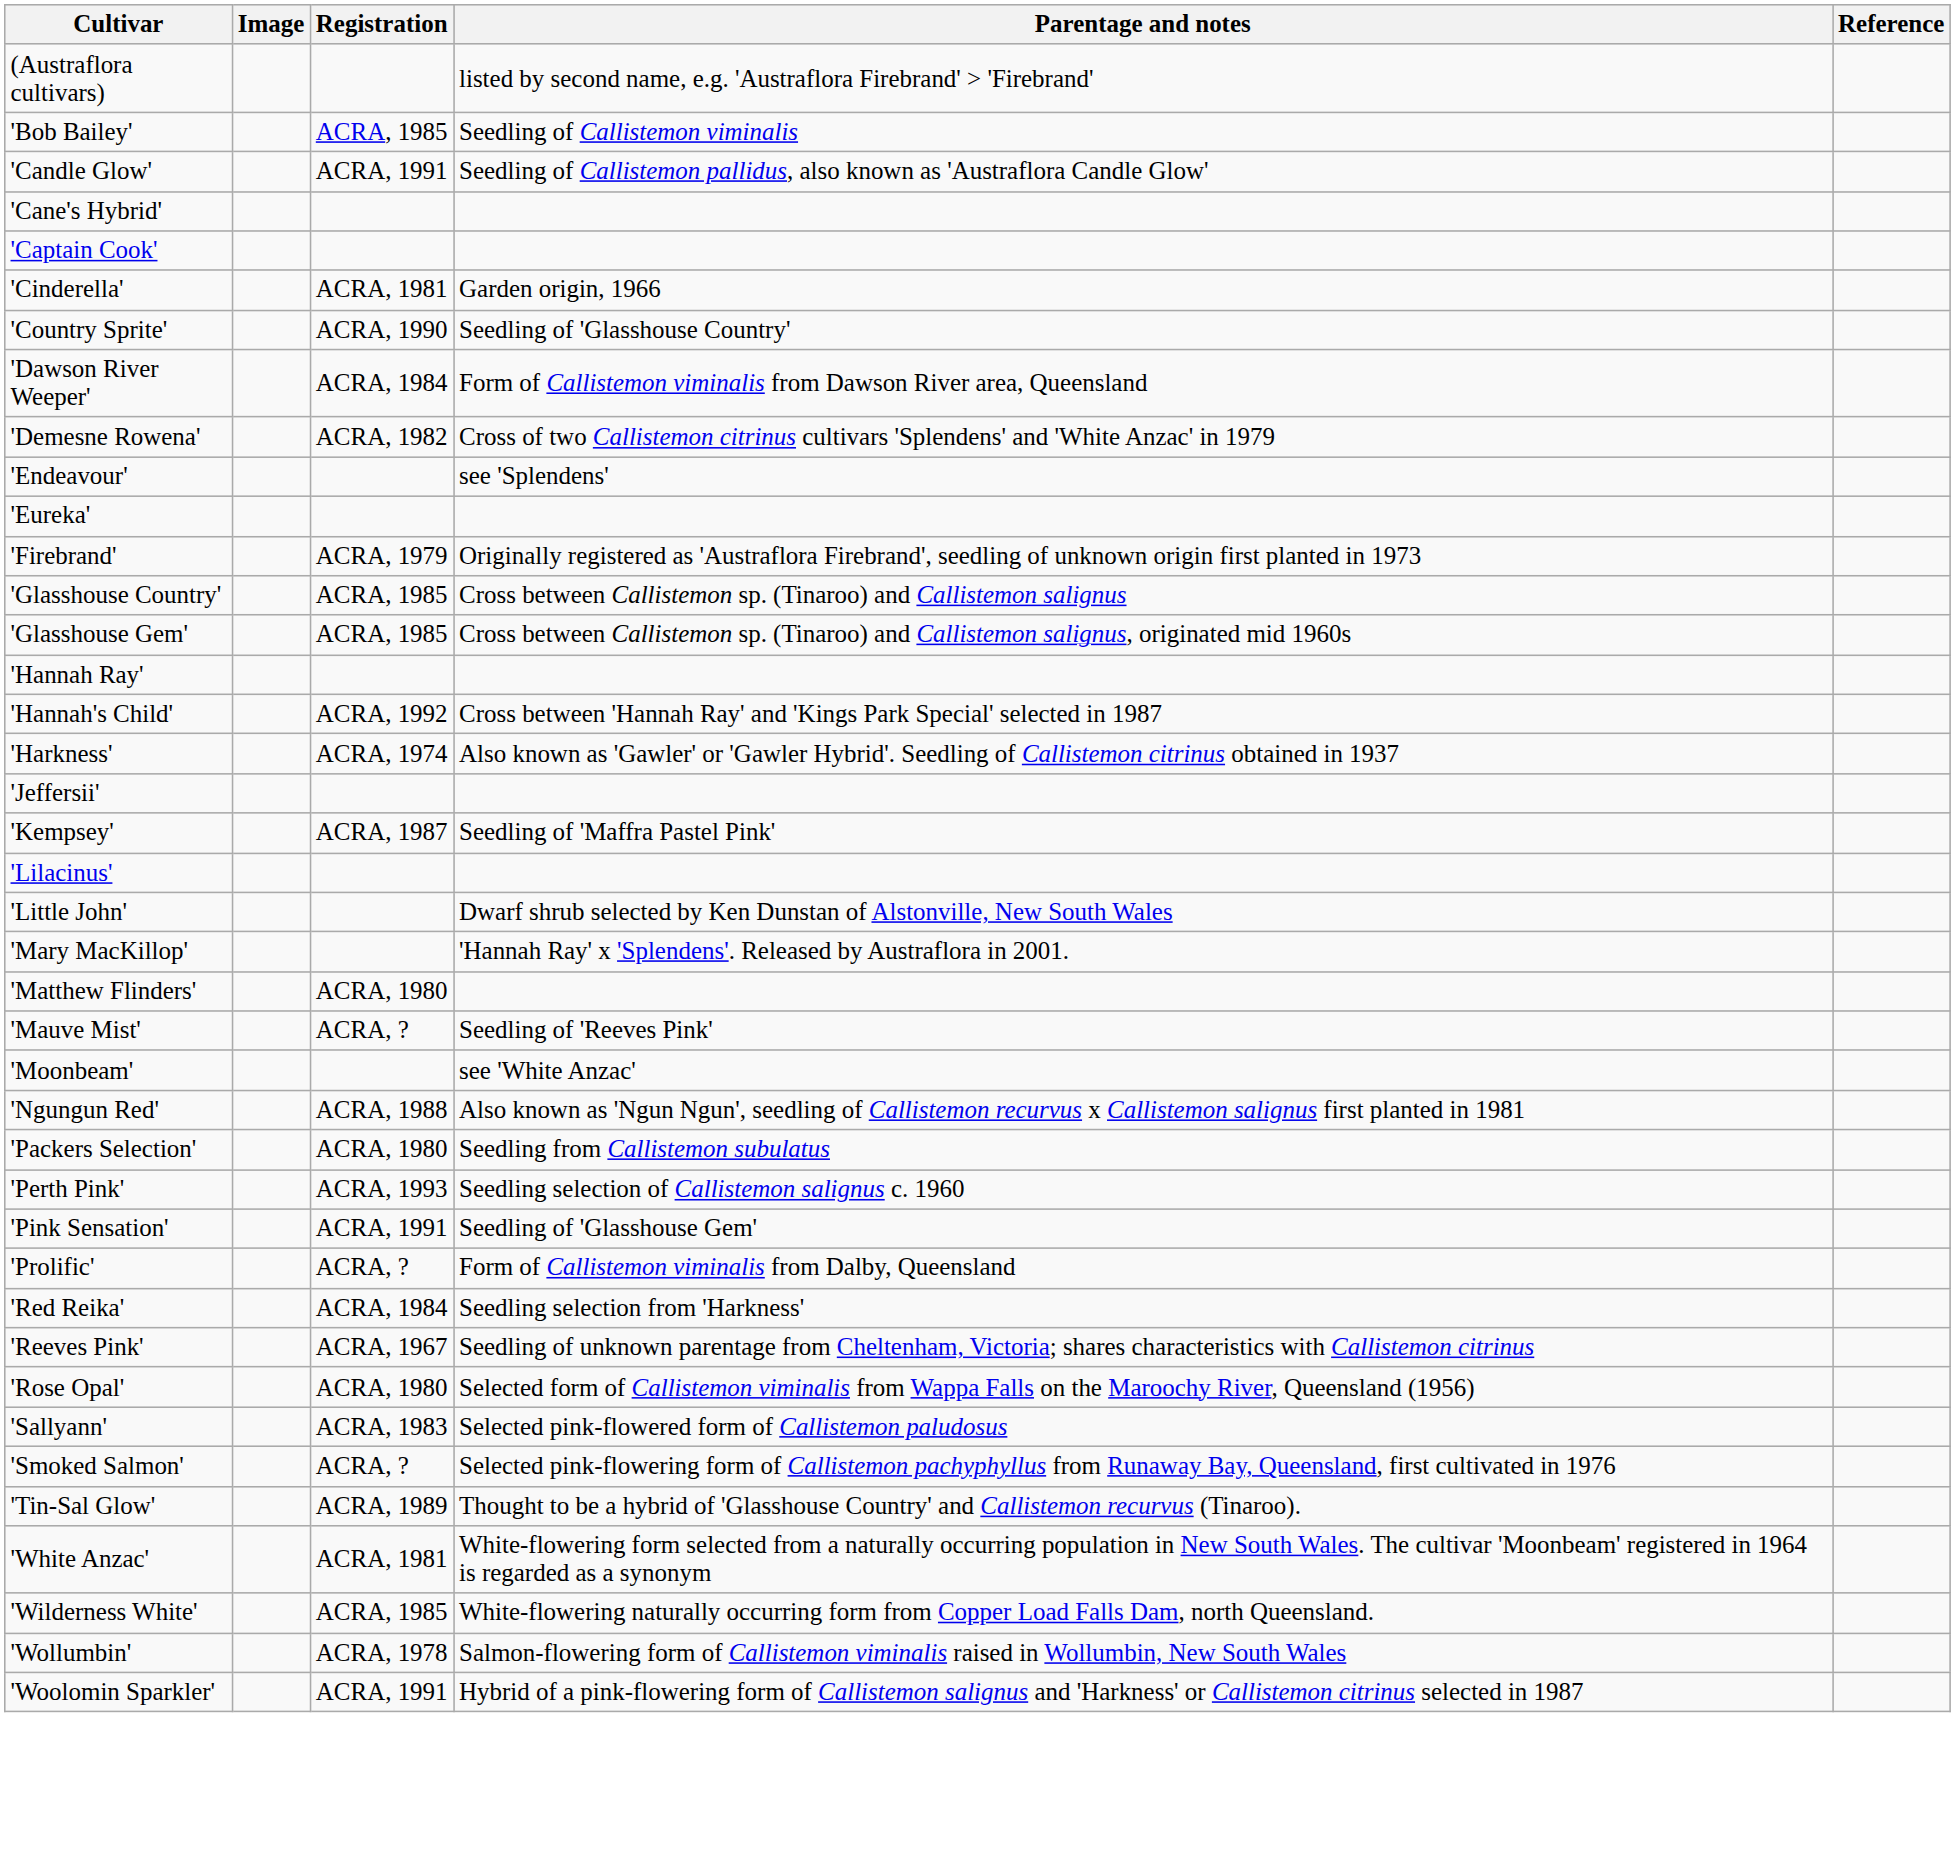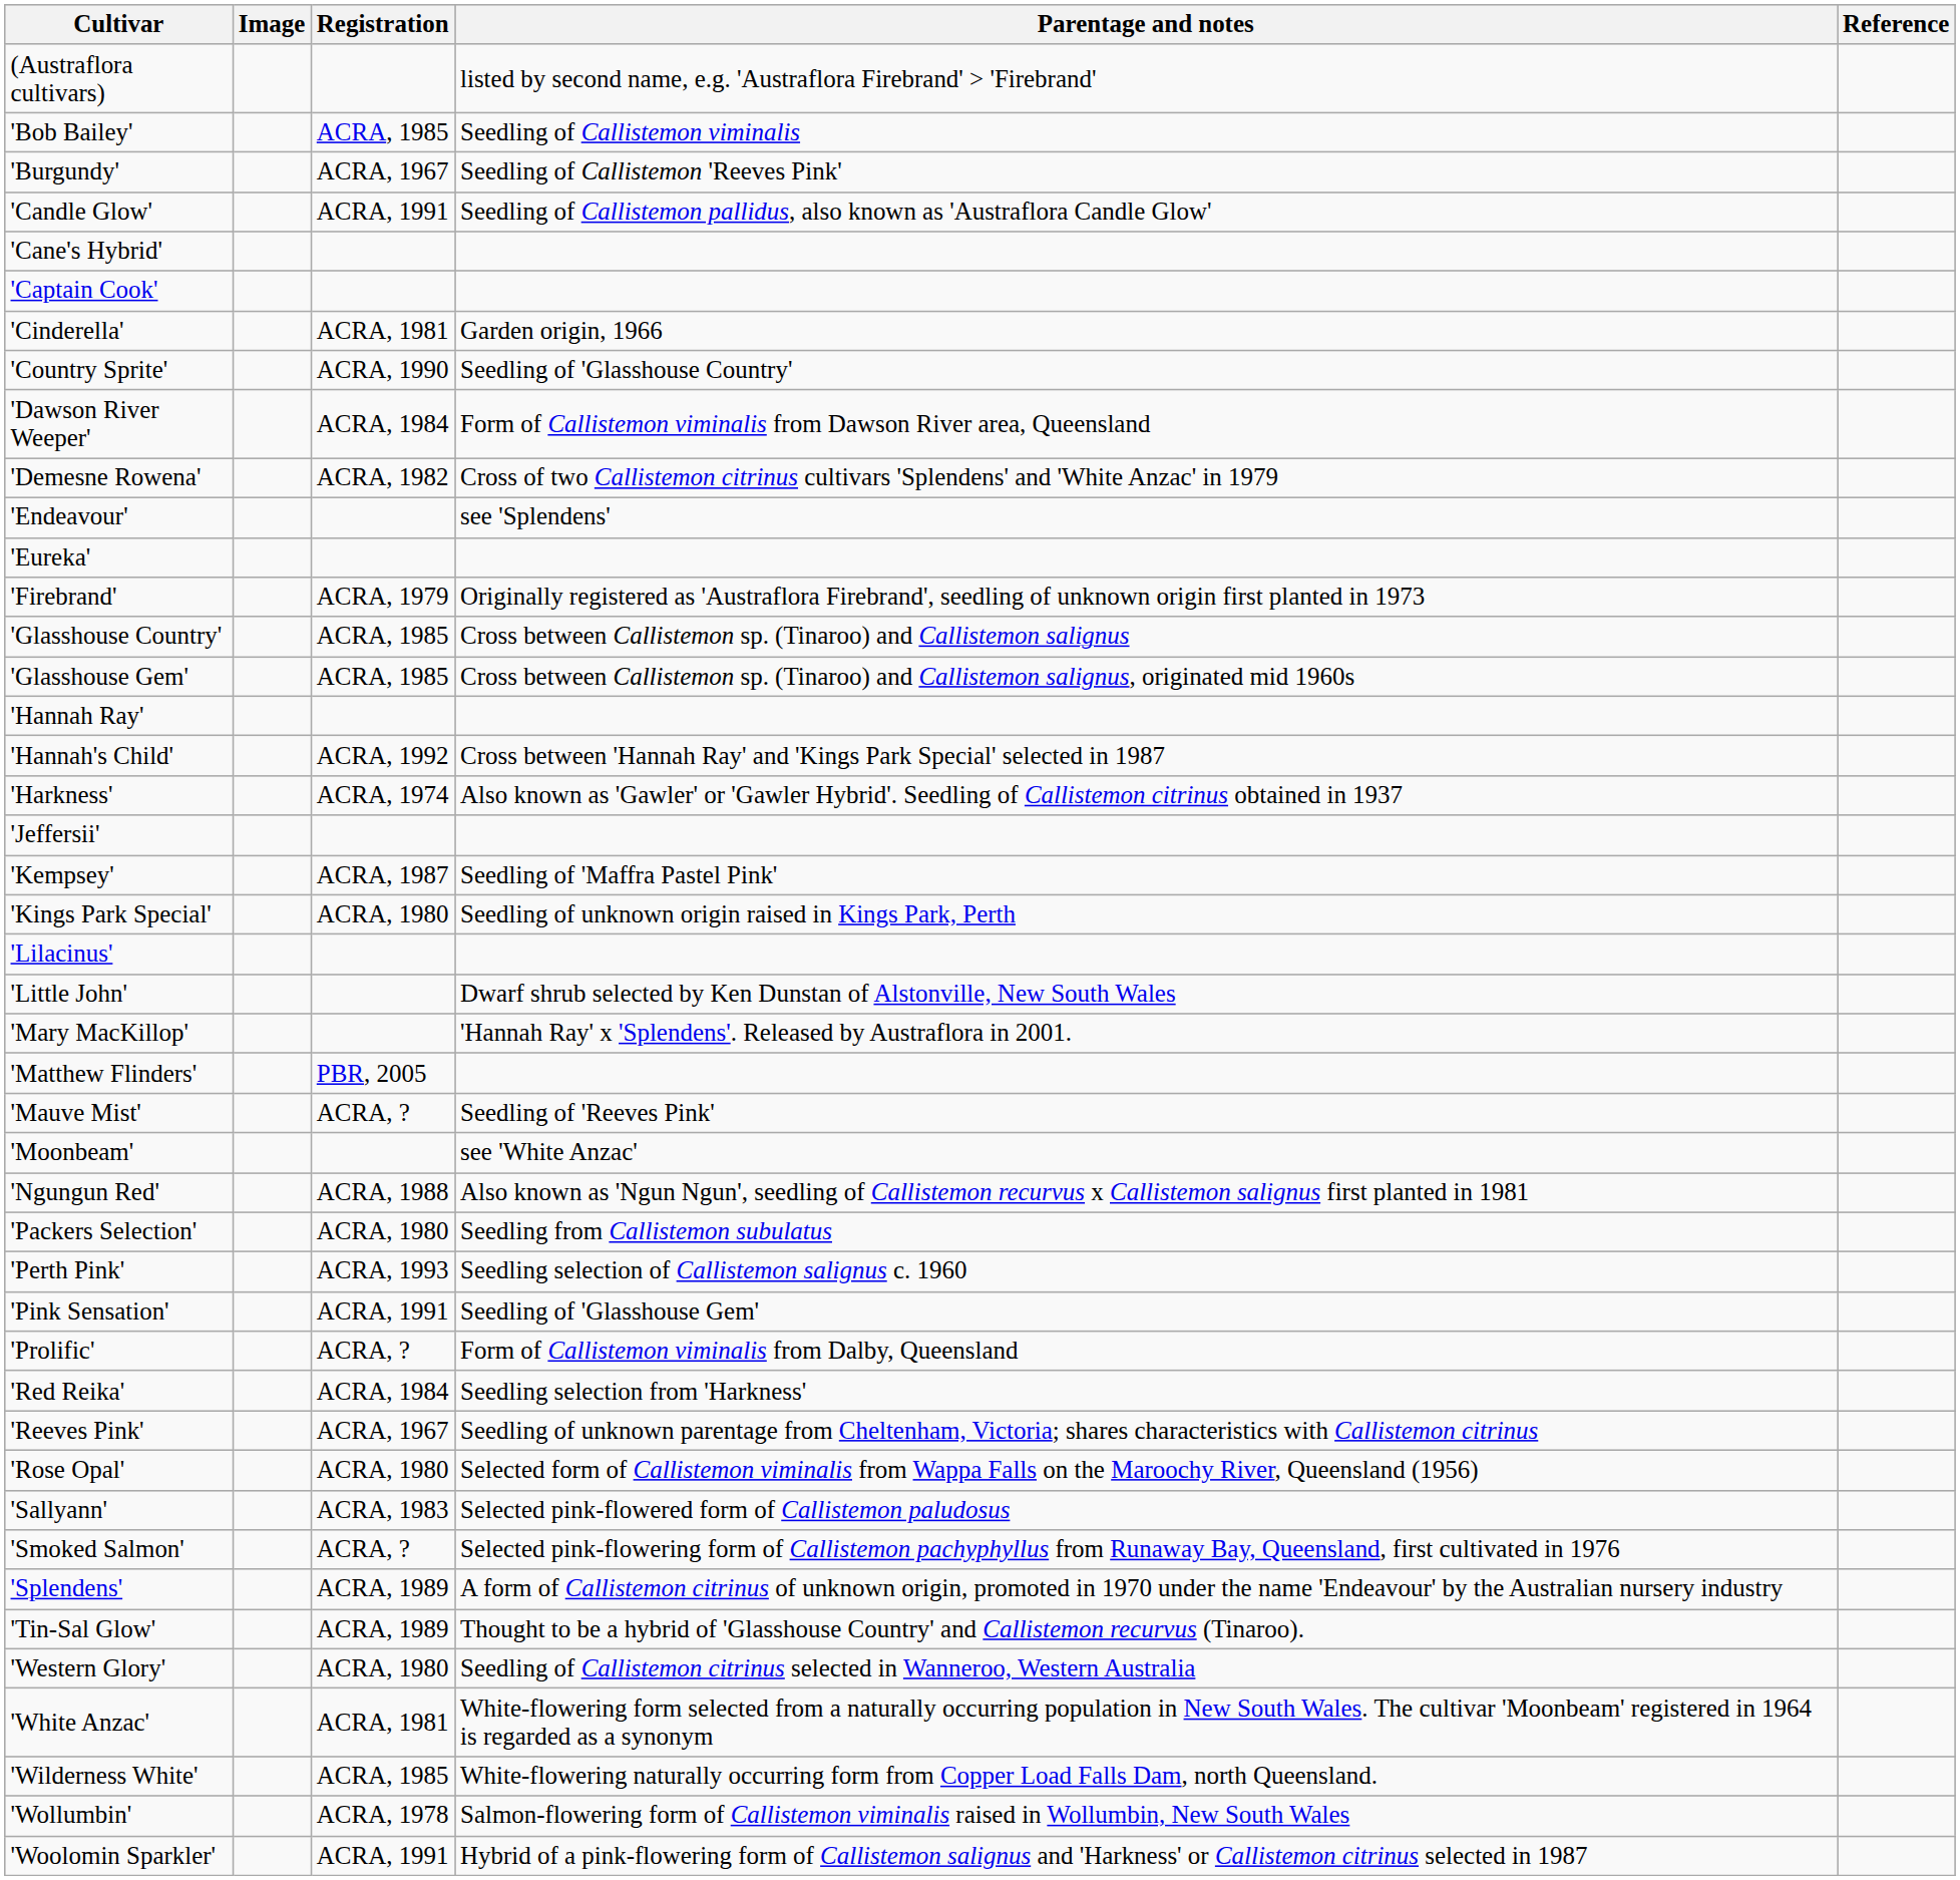+ row: 'Burgundy' | ACRA, 1967 | Seedling of Callistemon 'Reeves Pink'
+ row: 'Kings Park Special' | ACRA, 1980 | Seedling of unknown origin raised in Kings Park, Perth
'Matthew Flinders' | Registration: ACRA, 1980 -> PBR, 2005
+ row: 'Splendens' | ACRA, 1989 | A form of Callistemon citrinus of unknown origin, promoted in 1970 under the name 'Endeavour' by the Australian nursery industry
+ row: 'Western Glory' | ACRA, 1980 | Seedling of Callistemon citrinus selected in Wanneroo, Western Australia
